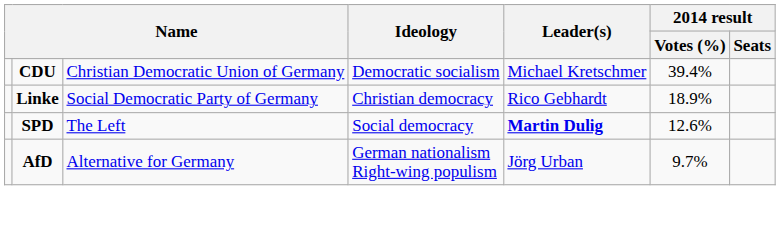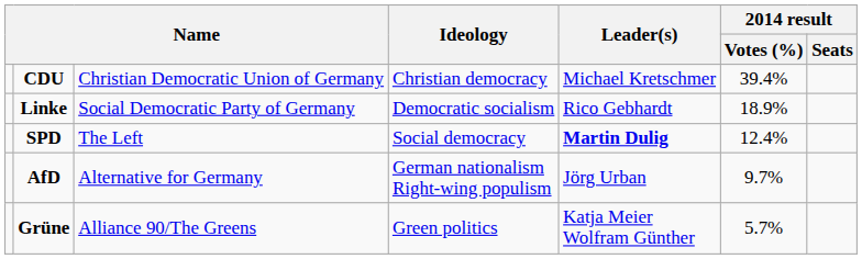CDU | Ideology: Democratic socialism -> Christian democracy
Linke | Ideology: Christian democracy -> Democratic socialism
SPD | 2014 result / Votes (%): 12.6% -> 12.4%
+ row: Grüne | Alliance 90/The Greens | Green politics | Katja Meier Wolfram Günther | 5.7%
